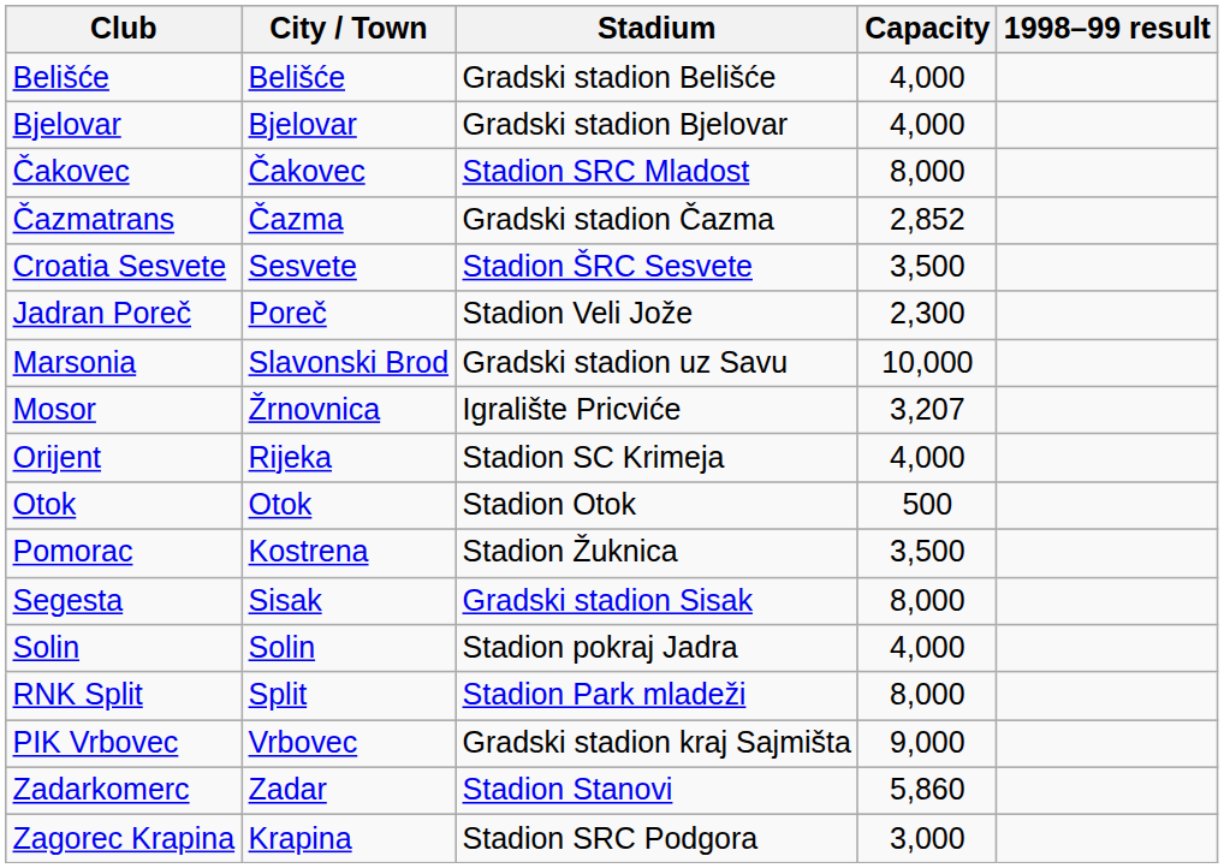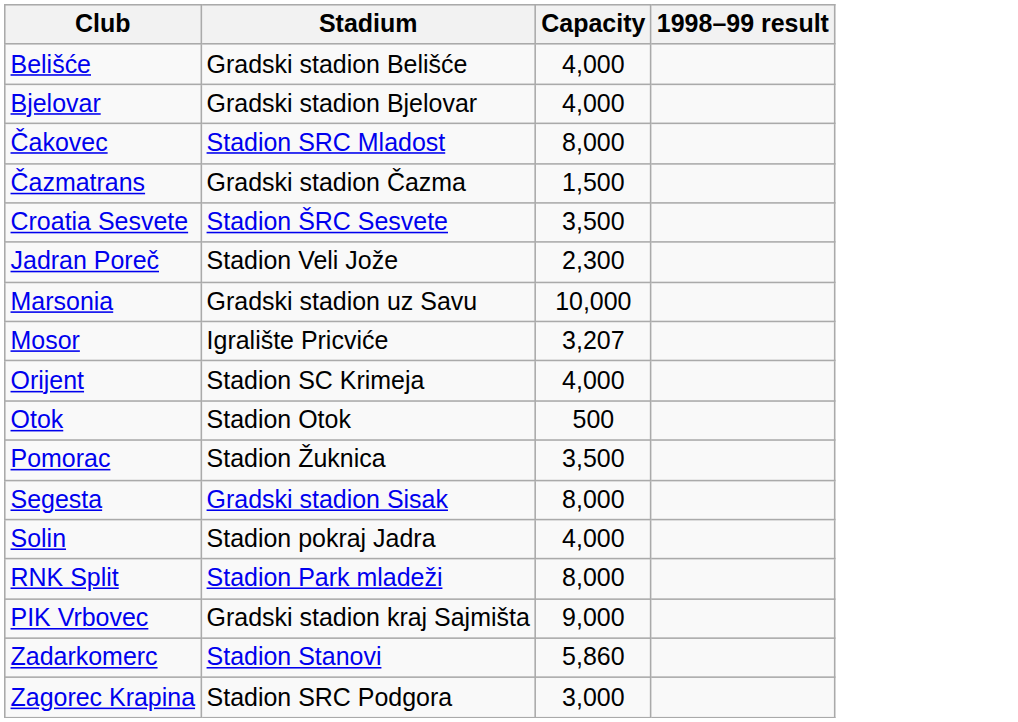- column: City / Town | Belišće | Bjelovar | Čakovec | Čazma | Sesvete | Poreč | Slavonski Brod | Žrnovnica | Rijeka | Otok | Kostrena | Sisak | Solin | Split | Vrbovec | Zadar | Krapina
Čazmatrans | Capacity: 2,852 -> 1,500
